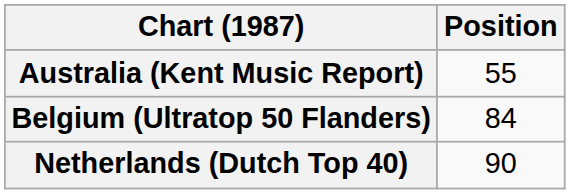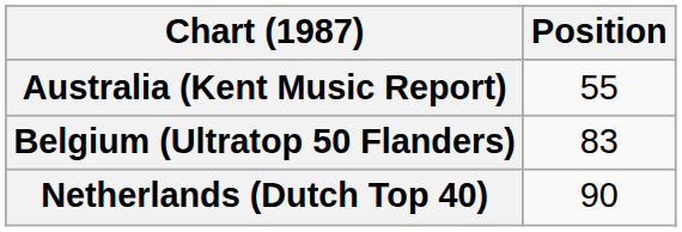Belgium (Ultratop 50 Flanders) | Position: 84 -> 83
